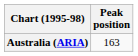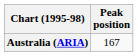Australia (ARIA) | Peak position: 163 -> 167
